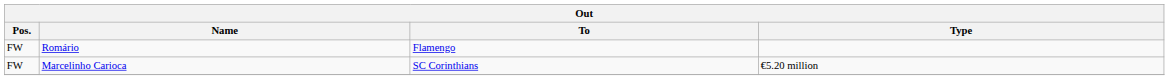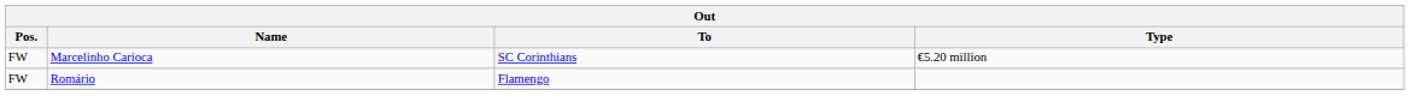rows swapped: Romário <-> Marcelinho Carioca
